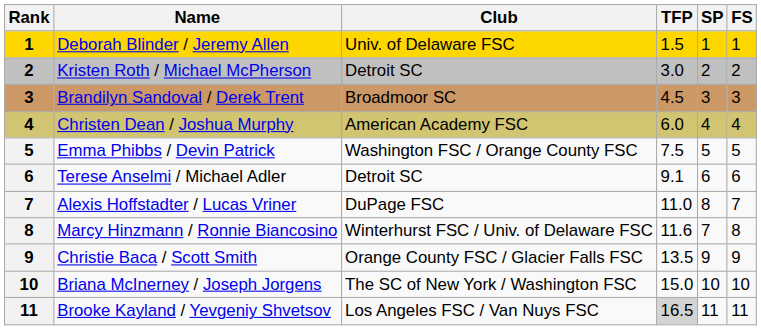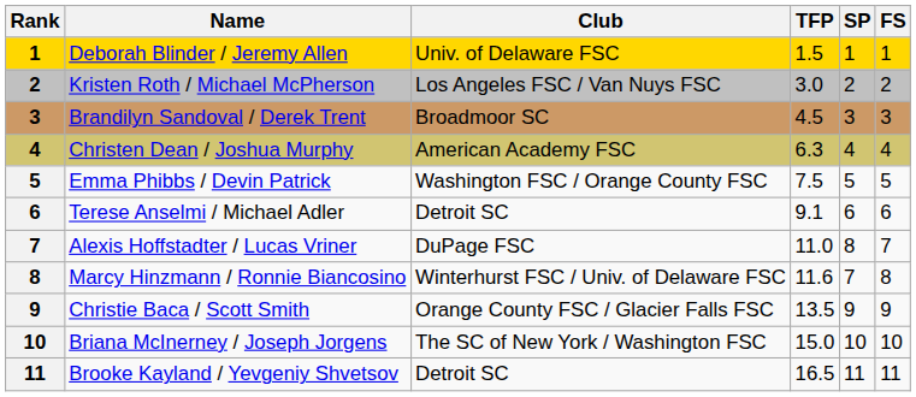Kristen Roth / Michael McPherson | Club: Detroit SC -> Los Angeles FSC / Van Nuys FSC
Christen Dean / Joshua Murphy | TFP: 6.0 -> 6.3
Brooke Kayland / Yevgeniy Shvetsov | Club: Los Angeles FSC / Van Nuys FSC -> Detroit SC
Brooke Kayland / Yevgeniy Shvetsov | TFP: lightgrey background -> no background
